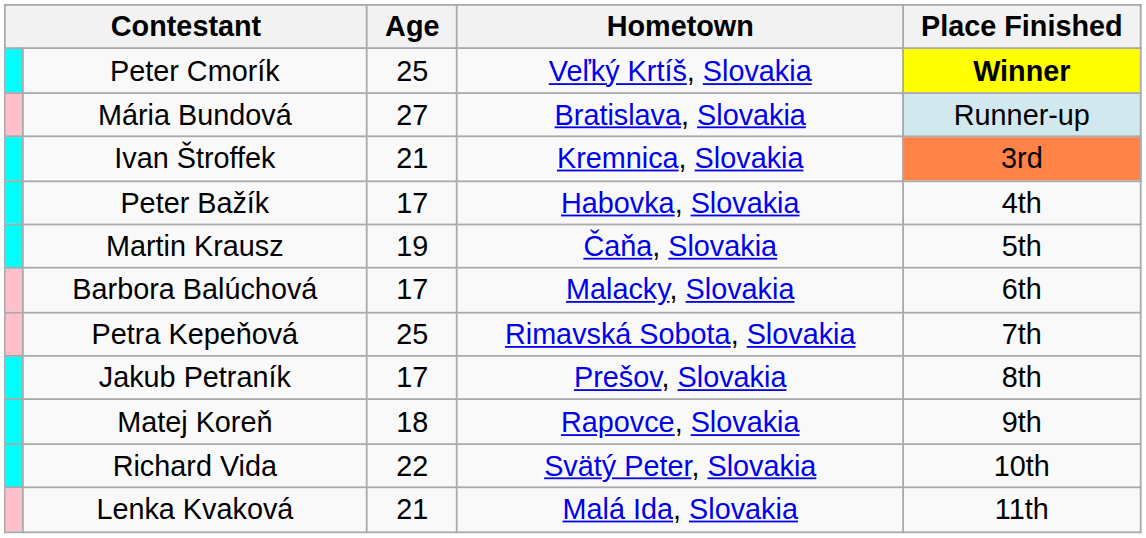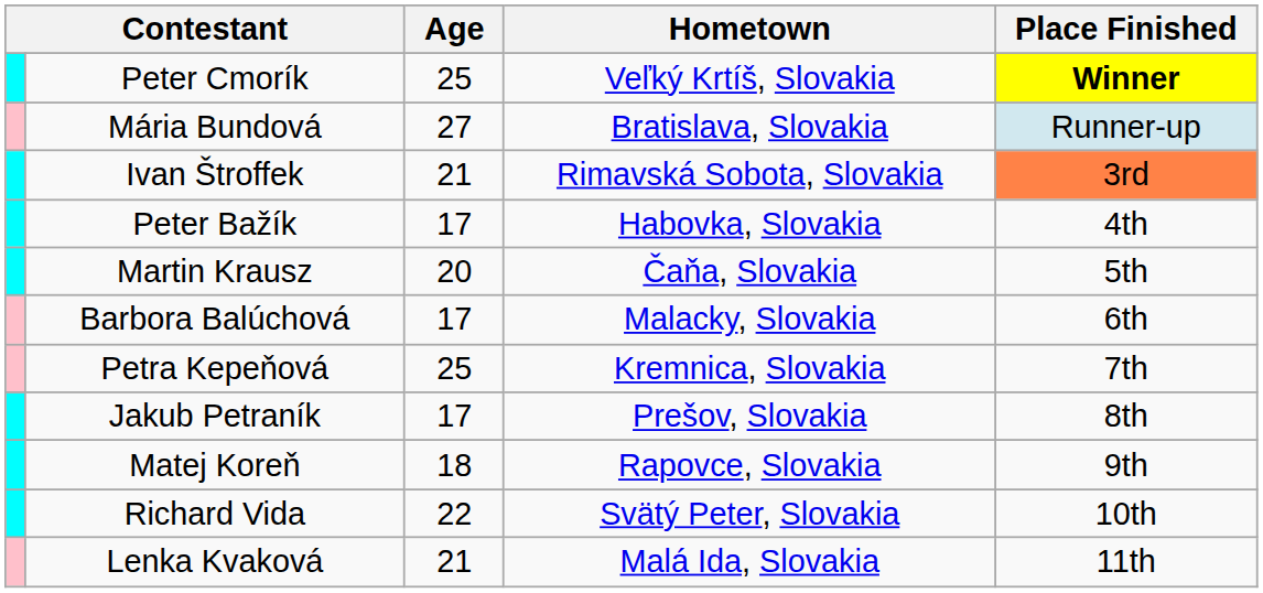Ivan Štroffek | Hometown: Kremnica, Slovakia -> Rimavská Sobota, Slovakia
Martin Krausz | Age: 19 -> 20
Petra Kepeňová | Hometown: Rimavská Sobota, Slovakia -> Kremnica, Slovakia
